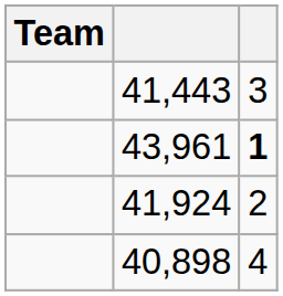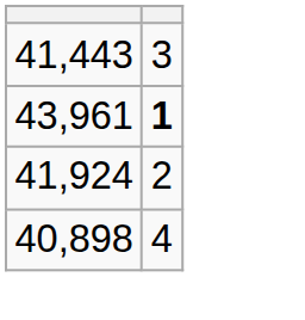- column: Team
